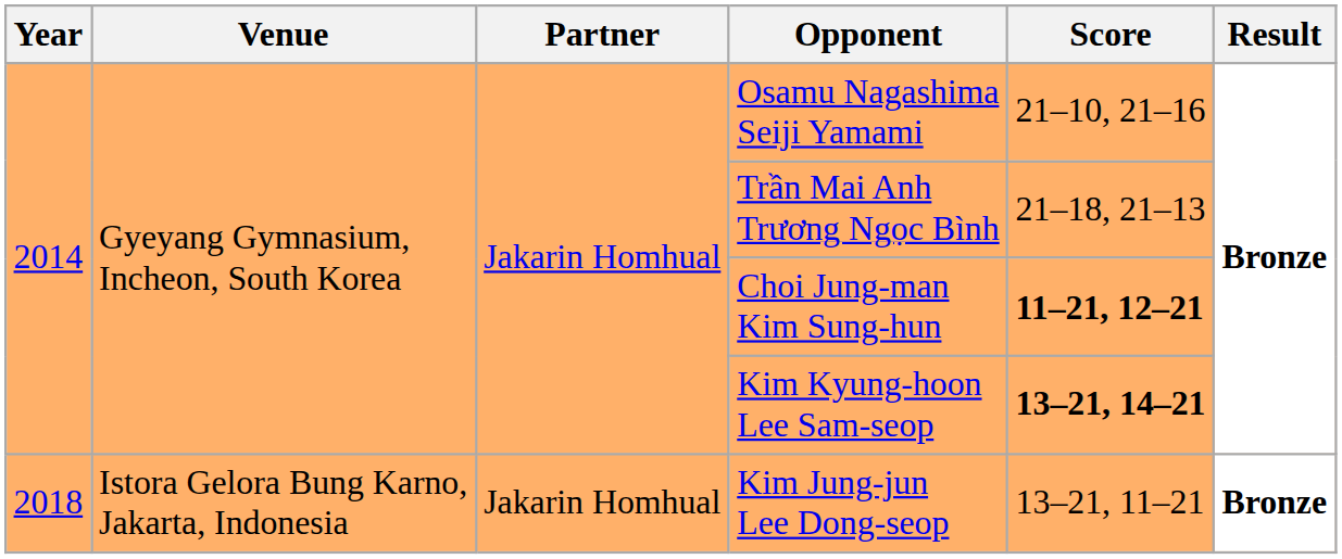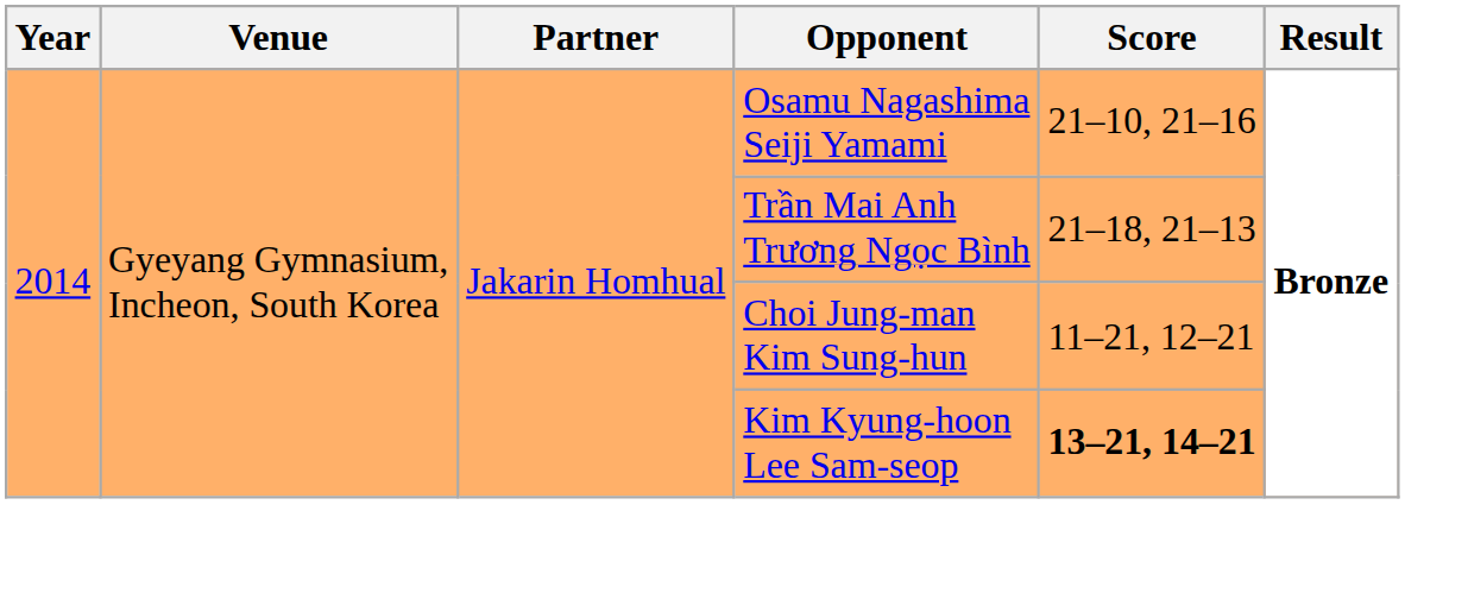Choi Jung-man Kim Sung-hun | Score: bold -> normal
- row: 2018 | Istora Gelora Bung Karno, Jakarta, Indonesia | Jakarin Homhual | Kim Jung-jun Lee Dong-seop | 13–21, 11–21 | Bronze
